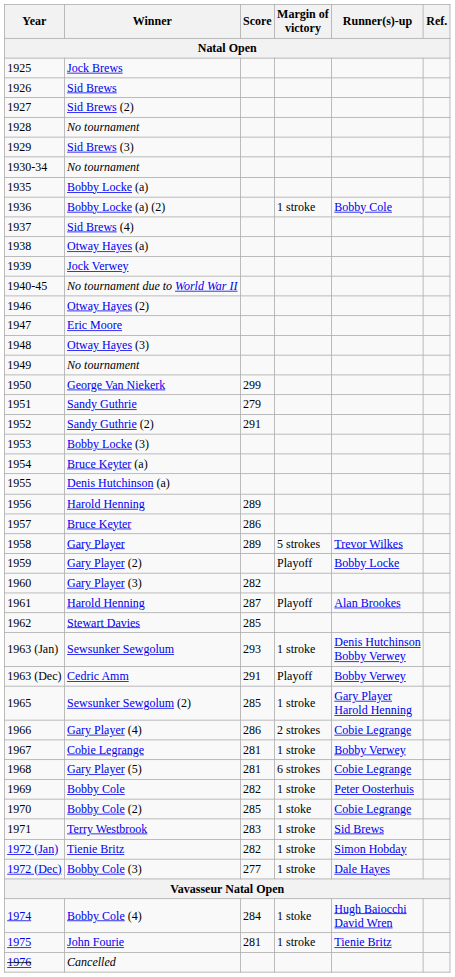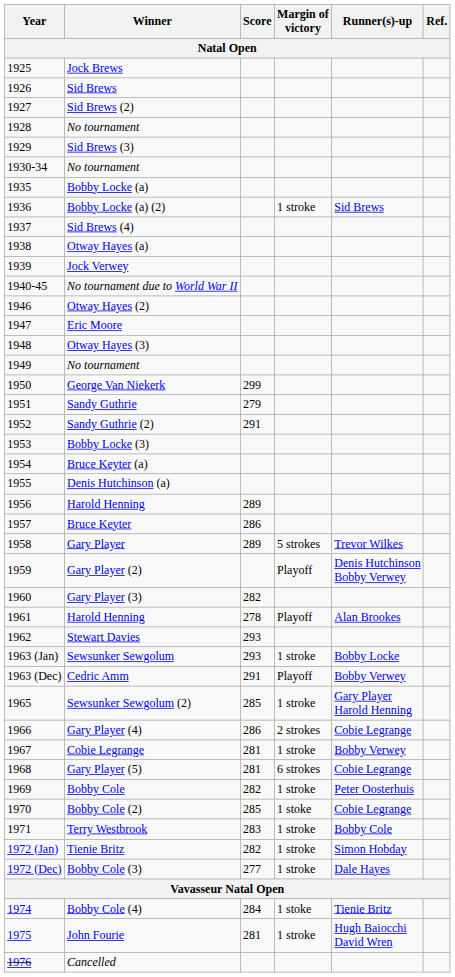Bobby Locke (a) (2) | Runner(s)-up: Bobby Cole -> Sid Brews
Gary Player (2) | Runner(s)-up: Bobby Locke -> Denis Hutchinson Bobby Verwey
1961 / Harold Henning | Score: 287 -> 278
Stewart Davies | Score: 285 -> 293
Sewsunker Sewgolum | Runner(s)-up: Denis Hutchinson Bobby Verwey -> Bobby Locke
Terry Westbrook | Runner(s)-up: Sid Brews -> Bobby Cole
Bobby Cole (4) | Runner(s)-up: Hugh Baiocchi David Wren -> Tienie Britz
John Fourie | Runner(s)-up: Tienie Britz -> Hugh Baiocchi David Wren
